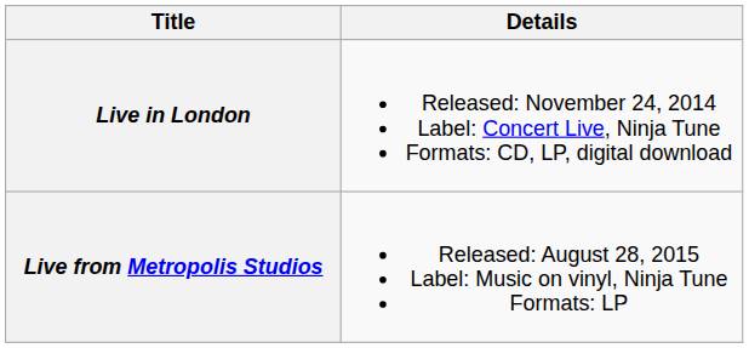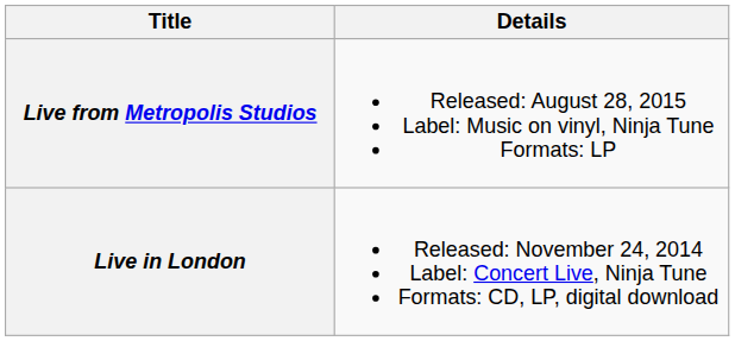rows swapped: Live in London <-> Live from Metropolis Studios
